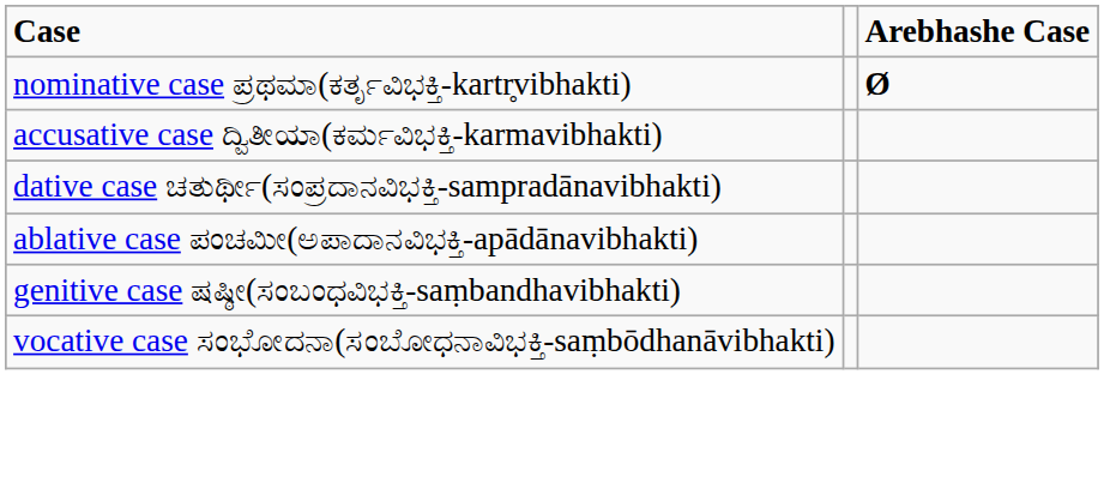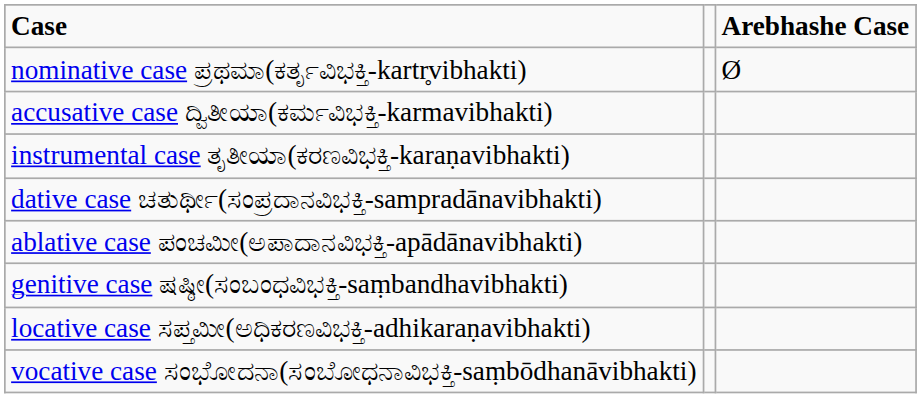nominative case ಪ್ರಥಮಾ(ಕರ್ತೃವಿಭಕ್ತಿ-kartr̥vibhakti) | Arebhashe Case: bold -> normal
+ row: instrumental case ತೃತೀಯಾ(ಕರಣವಿಭಕ್ತಿ-karaṇavibhakti)
+ row: locative case ಸಪ್ತಮೀ(ಅಧಿಕರಣವಿಭಕ್ತಿ-adhikaraṇavibhakti)
